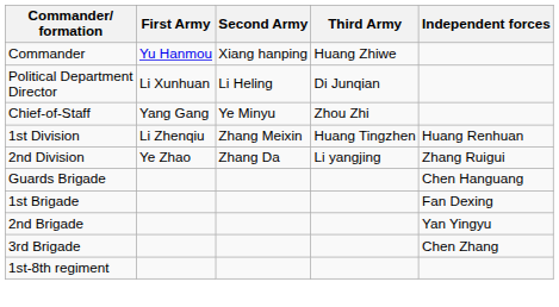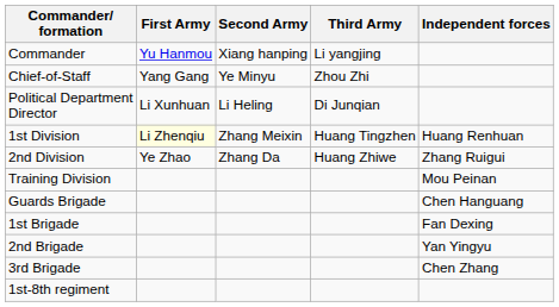Commander | Third Army: Huang Zhiwe -> Li yangjing
rows swapped: Chief-of-Staff <-> Political Department Director
1st Division | First Army: no background -> lightyellow background
2nd Division | Third Army: Li yangjing -> Huang Zhiwe
+ row: Training Division | Mou Peinan
